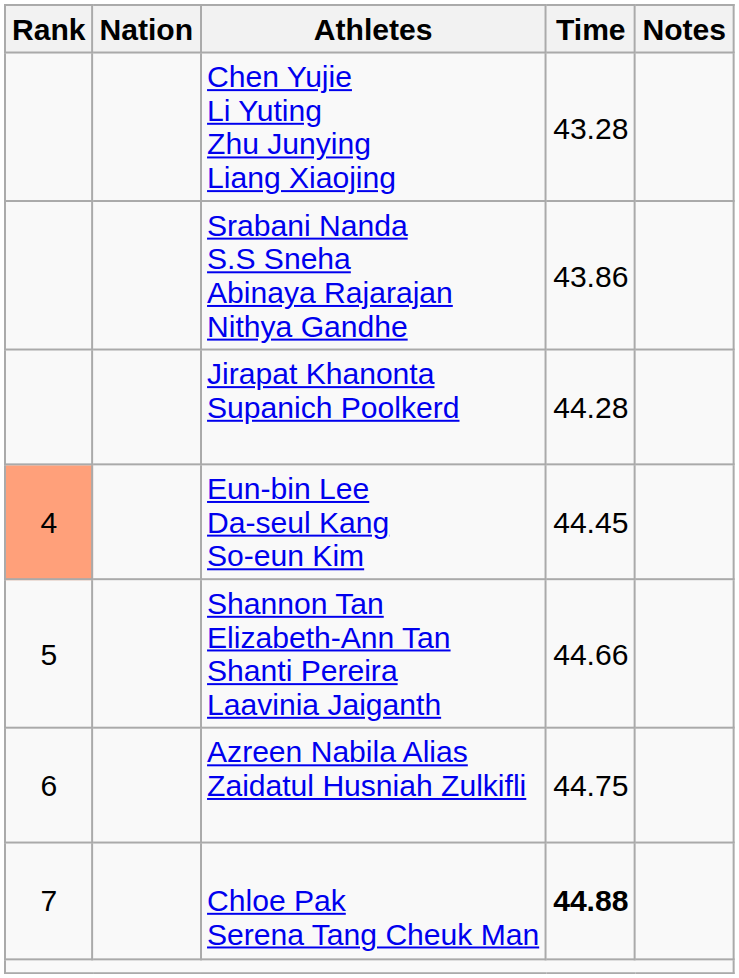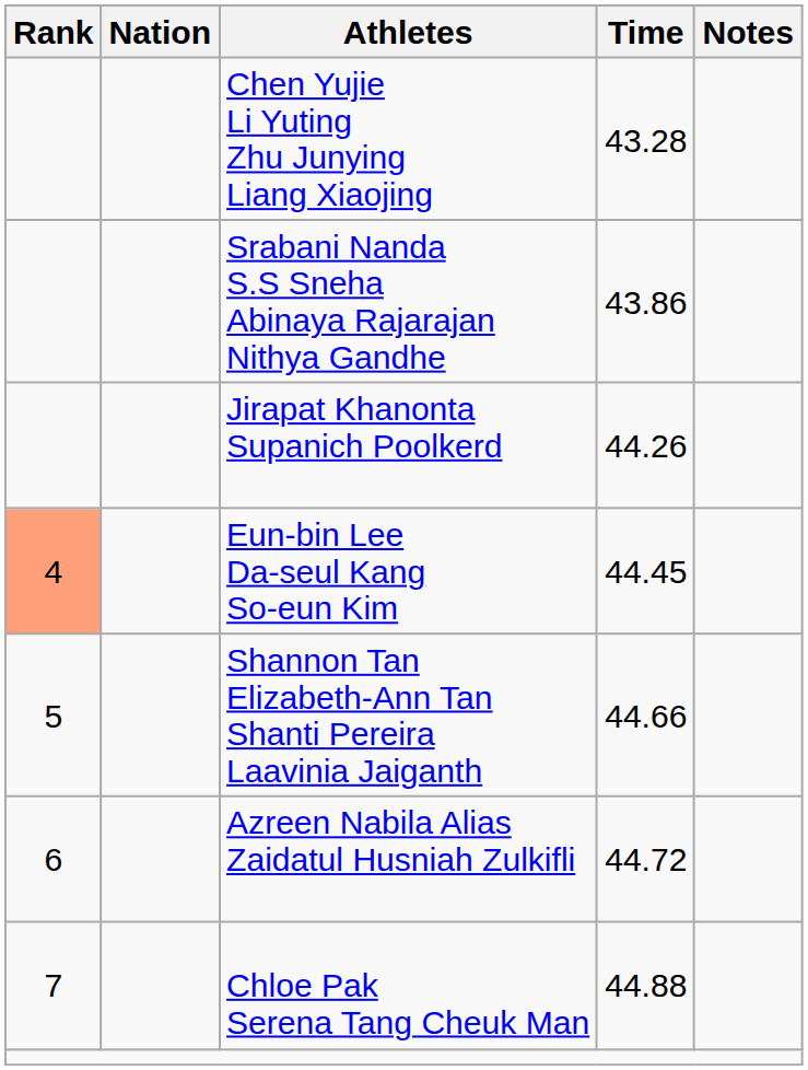Jirapat Khanonta Supanich Poolkerd | Time: 44.28 -> 44.26
Azreen Nabila Alias Zaidatul Husniah Zulkifli | Time: 44.75 -> 44.72
Chloe Pak Serena Tang Cheuk Man | Time: bold -> normal
